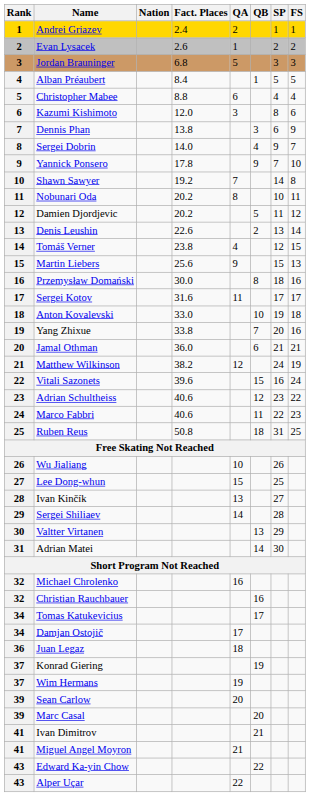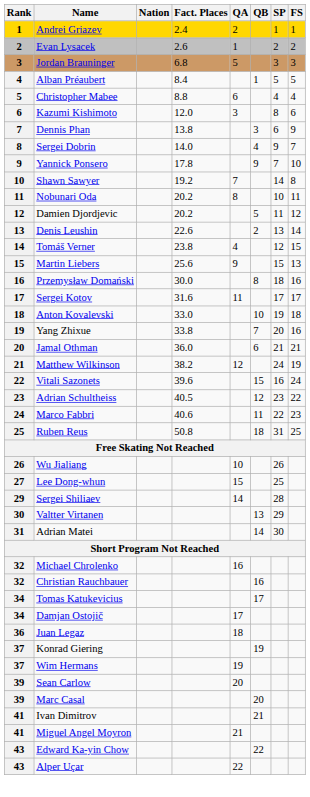Adrian Schultheiss | Fact. Places: 40.6 -> 40.5
- row: 28 | Ivan Kinčík | 13 | 27
